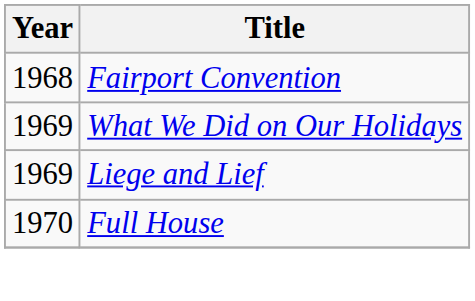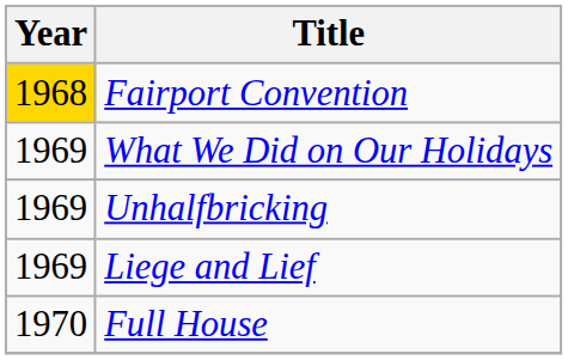Fairport Convention | Year: no background -> gold background
+ row: 1969 | Unhalfbricking
